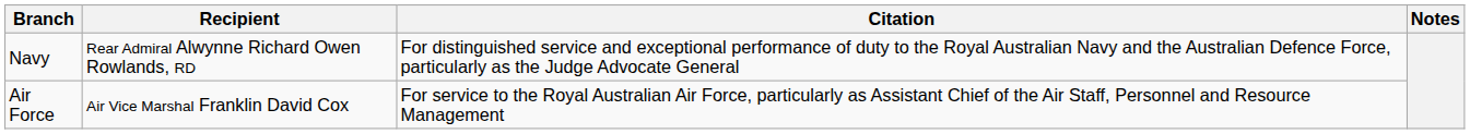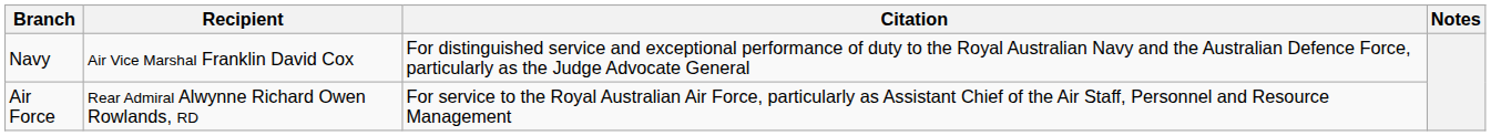Navy | Recipient: Rear Admiral Alwynne Richard Owen Rowlands, RD -> Air Vice Marshal Franklin David Cox
Air Force | Recipient: Air Vice Marshal Franklin David Cox -> Rear Admiral Alwynne Richard Owen Rowlands, RD
